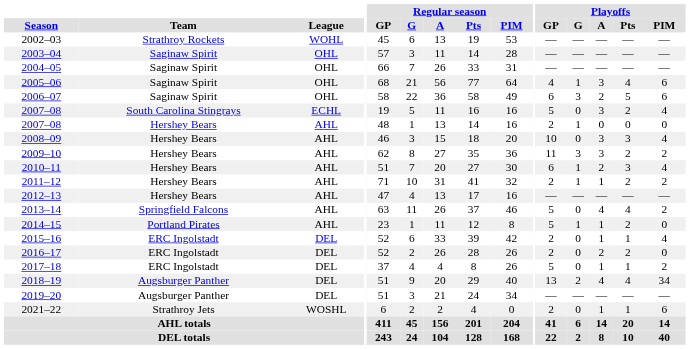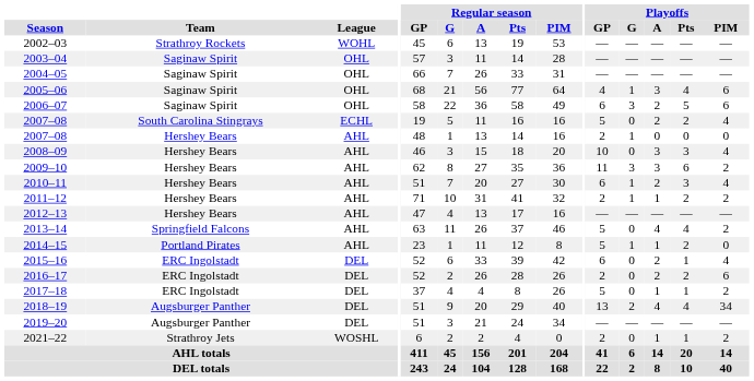2007–08 / South Carolina Stingrays | Playoffs / A: 3 -> 2
2009–10 | Playoffs / Pts: 2 -> 6
2015–16 | Playoffs / GP: 2 -> 6
2015–16 | Playoffs / A: 1 -> 2
2016–17 | Playoffs / PIM: 0 -> 6
2021–22 | Playoffs / PIM: 6 -> 2
